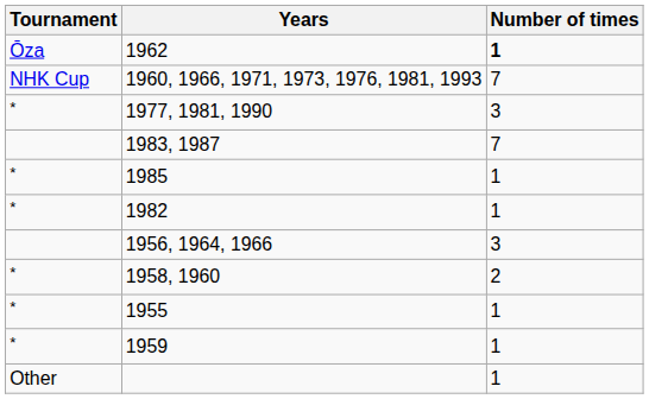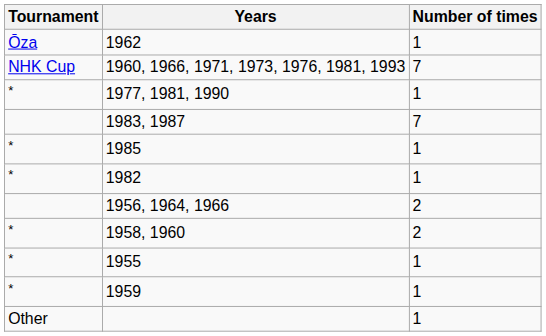1962 | Number of times: bold -> normal
1977, 1981, 1990 | Number of times: 3 -> 1
1956, 1964, 1966 | Number of times: 3 -> 2
